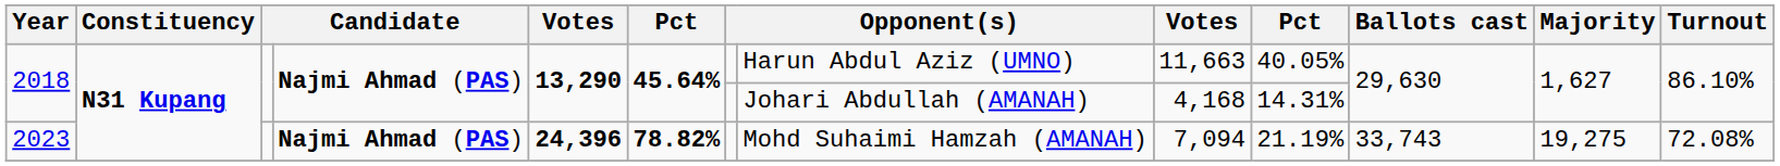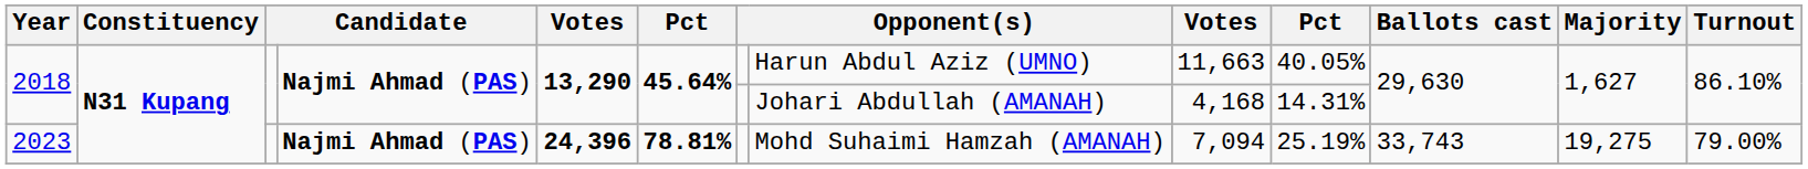2023 | column 6: 78.82% -> 78.81%
2023 | column 10: 21.19% -> 25.19%
2023 | Turnout: 72.08% -> 79.00%
